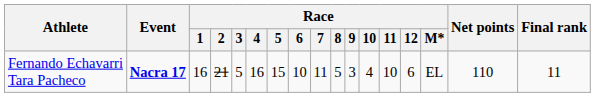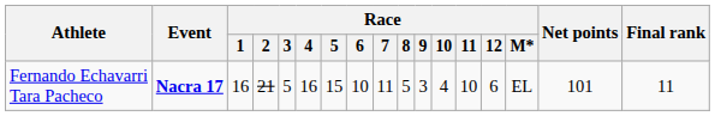Fernando Echavarri Tara Pacheco | Net points: 110 -> 101
